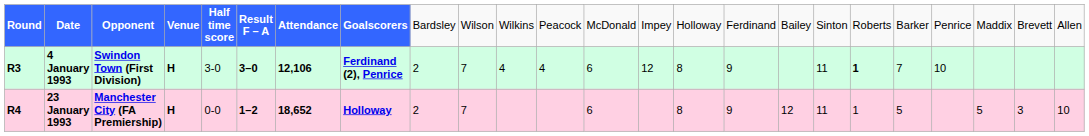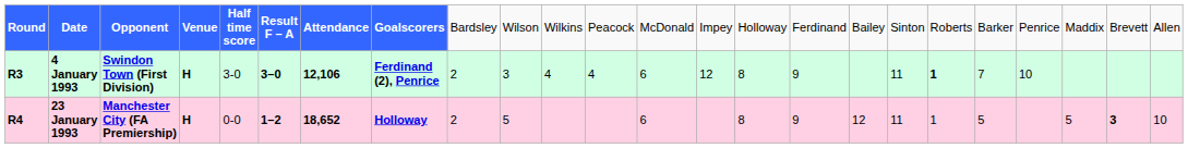4 January 1993 | column 10: 7 -> 3
23 January 1993 | column 10: 7 -> 5
23 January 1993 | column 23: normal -> bold
